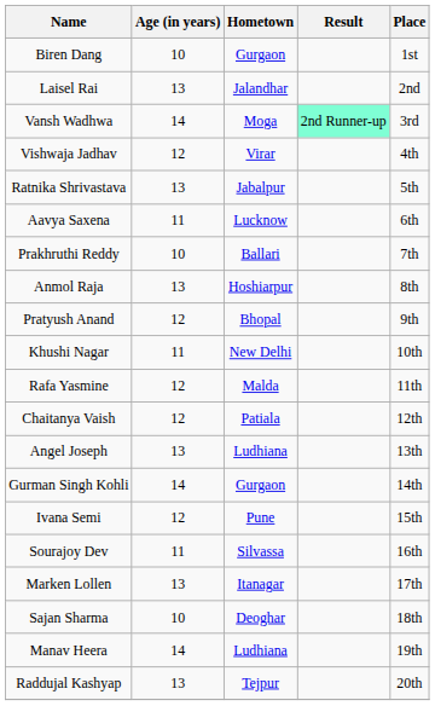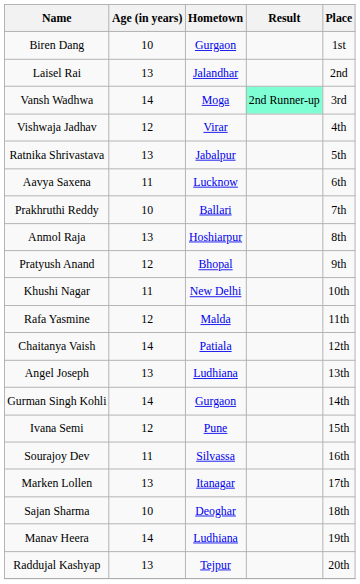Chaitanya Vaish | Age (in years): 12 -> 14
